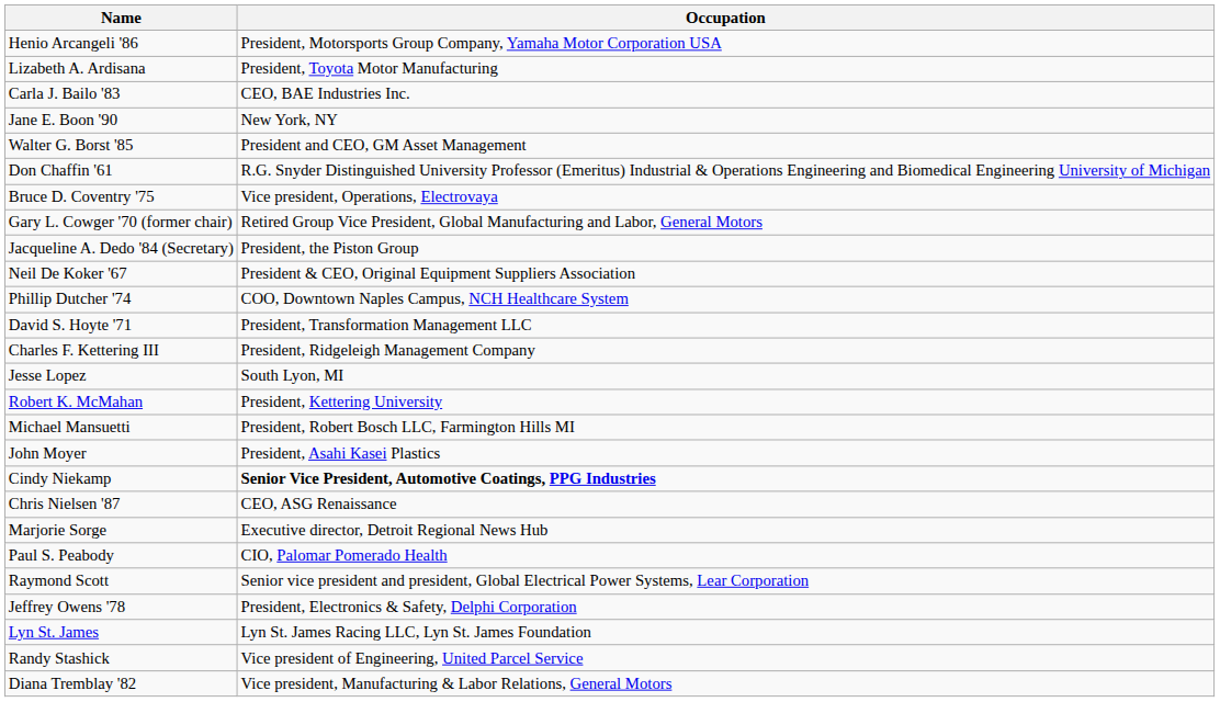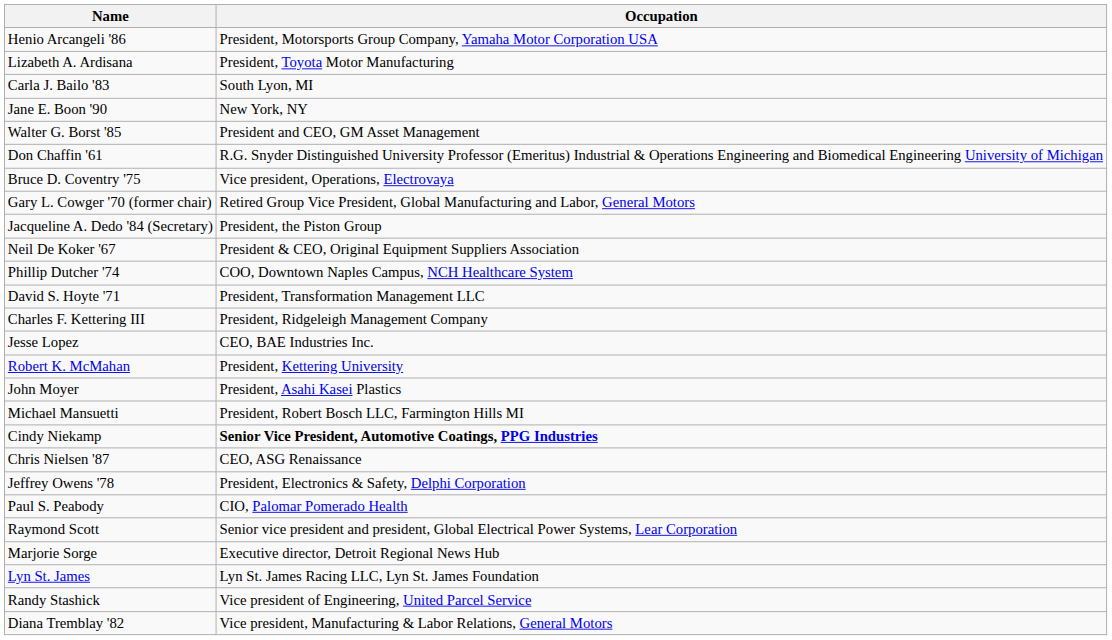Carla J. Bailo '83 | Occupation: CEO, BAE Industries Inc. -> South Lyon, MI
Jesse Lopez | Occupation: South Lyon, MI -> CEO, BAE Industries Inc.
rows swapped: Michael Mansuetti <-> John Moyer
rows swapped: Jeffrey Owens '78 <-> Marjorie Sorge
